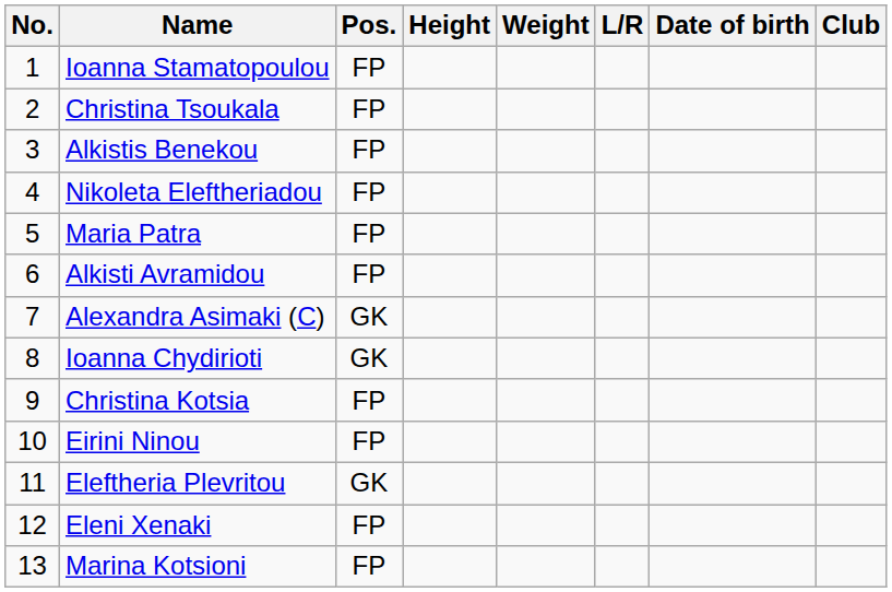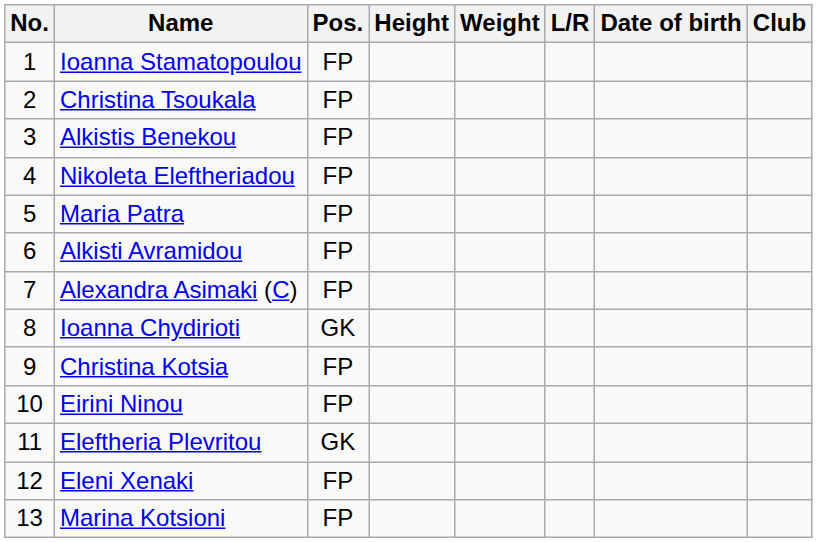Alexandra Asimaki (C) | Pos.: GK -> FP
